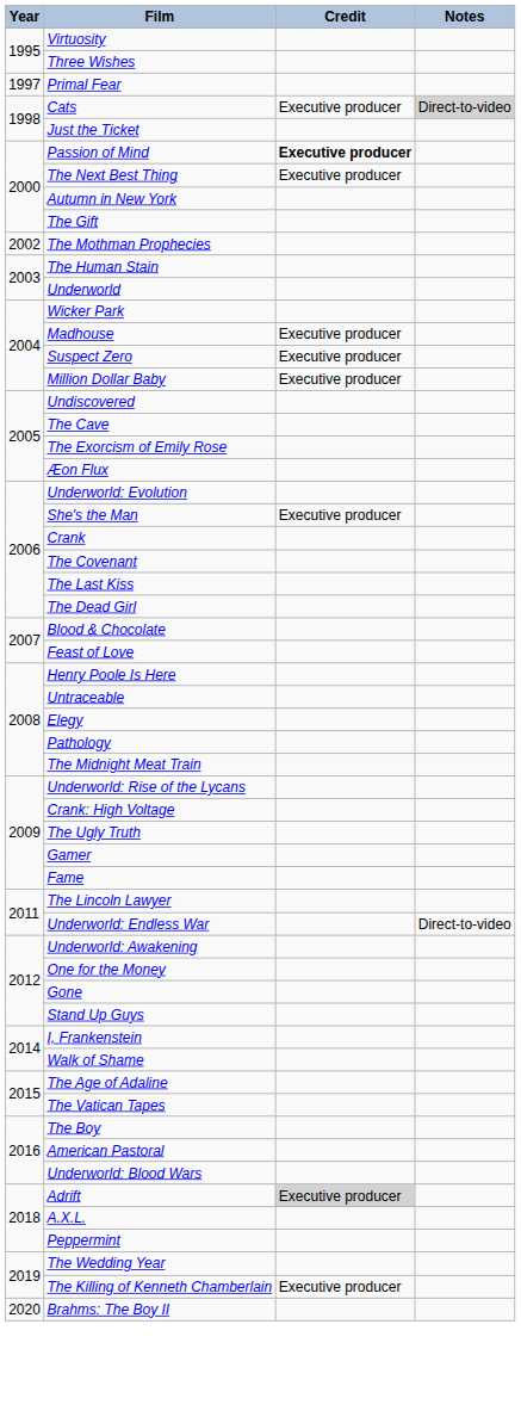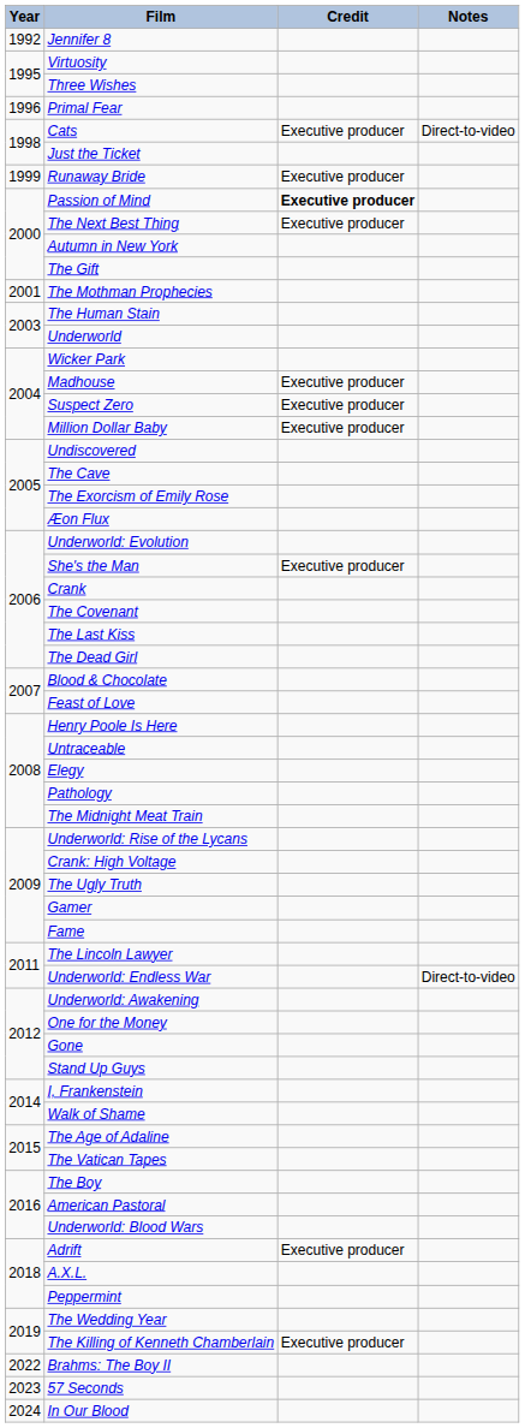+ row: 1992 | Jennifer 8
Primal Fear | Year: 1997 -> 1996
Cats | Notes: lightgrey background -> no background
+ row: 1999 | Runaway Bride | Executive producer
The Mothman Prophecies | Year: 2002 -> 2001
Adrift | Credit: lightgrey background -> no background
Brahms: The Boy II | Year: 2020 -> 2022
+ row: 2023 | 57 Seconds
+ row: 2024 | In Our Blood
